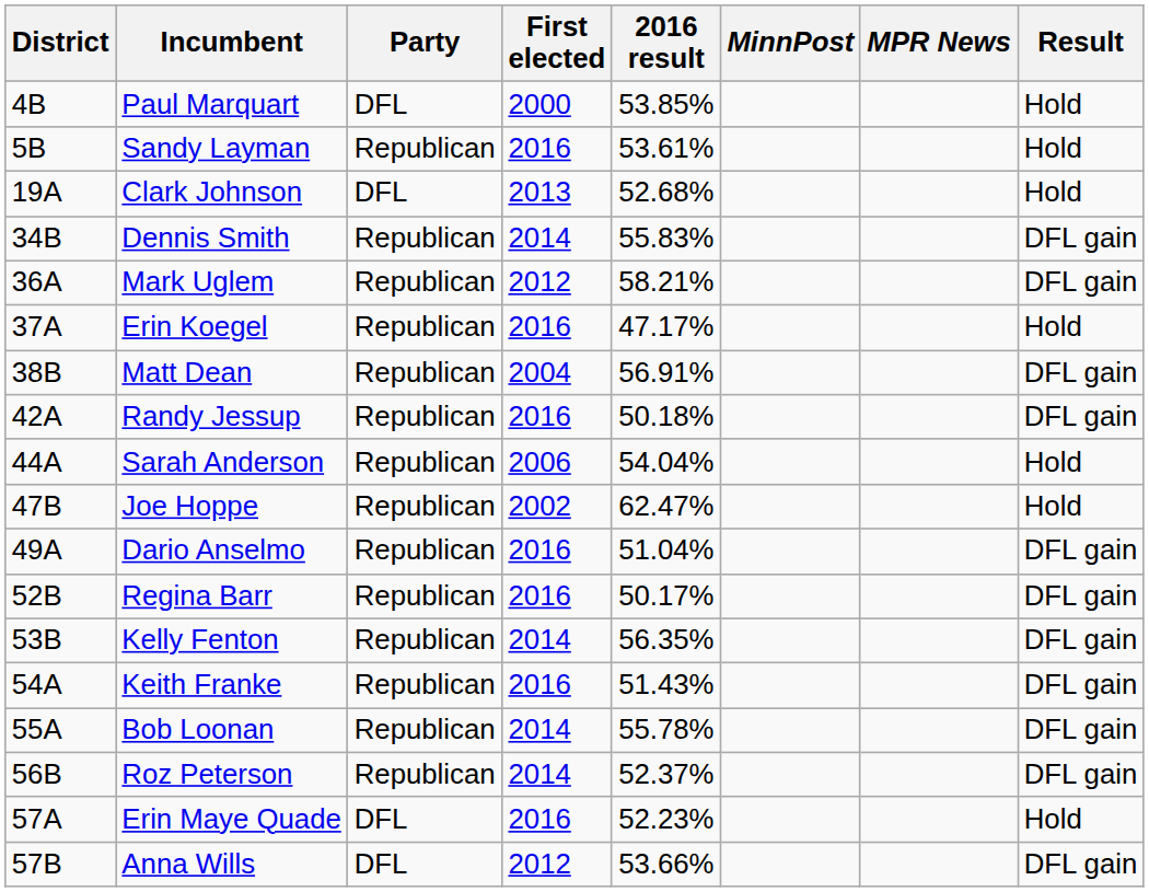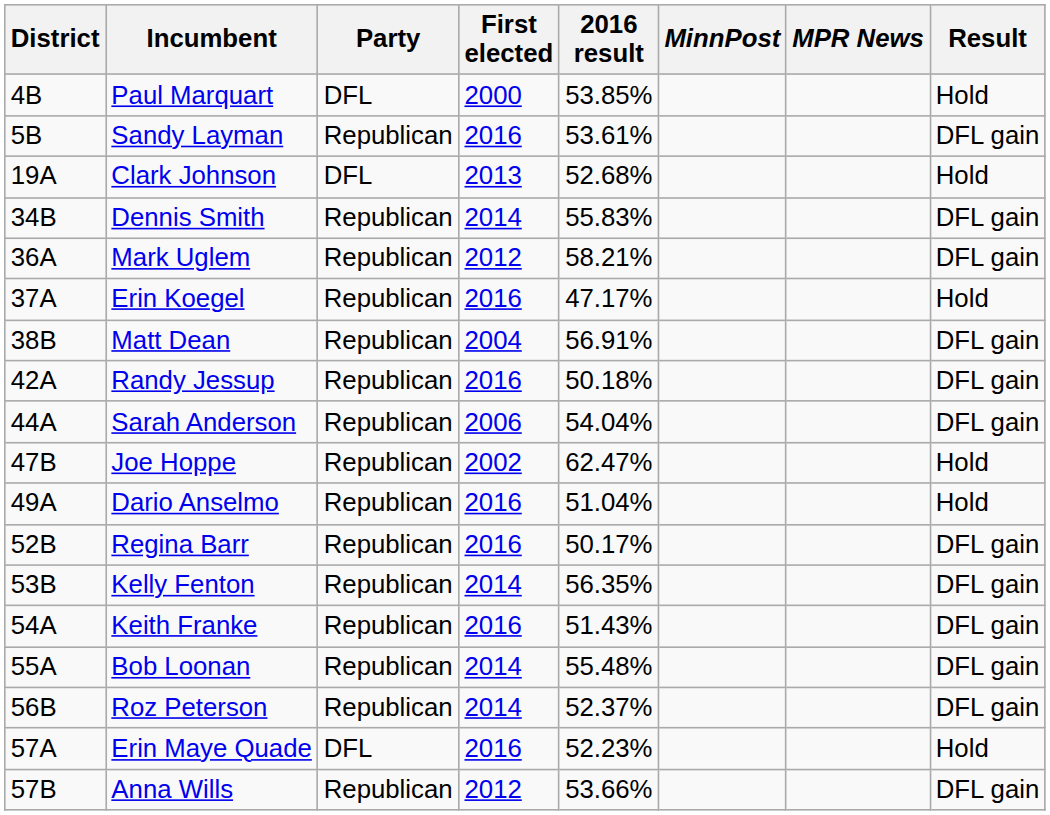Sandy Layman | Result: Hold -> DFL gain
Sarah Anderson | Result: Hold -> DFL gain
Dario Anselmo | Result: DFL gain -> Hold
Bob Loonan | 2016 result: 55.78% -> 55.48%
Anna Wills | Party: DFL -> Republican
